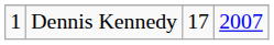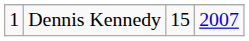Dennis Kennedy | column 3: 17 -> 15
